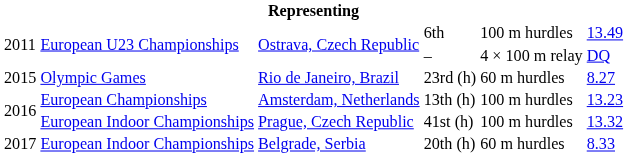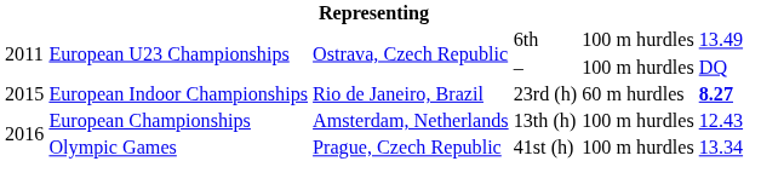– | column 5: 4 × 100 m relay -> 100 m hurdles
23rd (h) | column 2: Olympic Games -> European Indoor Championships
23rd (h) | column 6: normal -> bold
13th (h) | column 6: 13.23 -> 12.43
41st (h) | column 2: European Indoor Championships -> Olympic Games
41st (h) | column 6: 13.32 -> 13.34
- row: 2017 | European Indoor Championships | Belgrade, Serbia | 20th (h) | 60 m hurdles | 8.33
